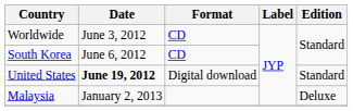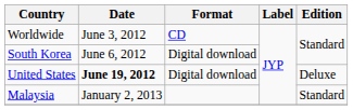South Korea | Format: CD -> Digital download
United States | Edition: Standard -> Deluxe
Malaysia | Edition: Deluxe -> Standard
